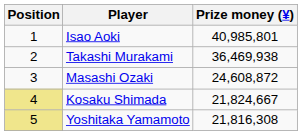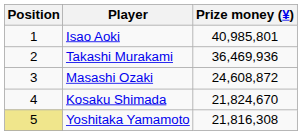Takashi Murakami | Prize money (¥): 36,469,938 -> 36,469,936
Kosaku Shimada | Position: khaki background -> no background
Kosaku Shimada | Prize money (¥): 21,824,667 -> 21,824,670
